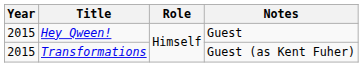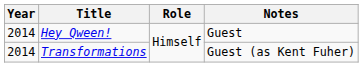Hey Qween! | Year: 2015 -> 2014
Transformations | Year: 2015 -> 2014
